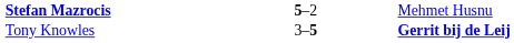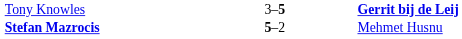rows swapped: Stefan Mazrocis <-> Tony Knowles
